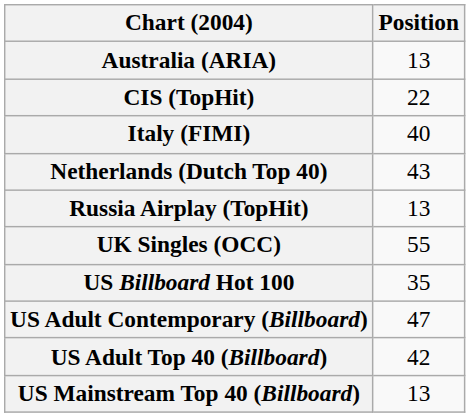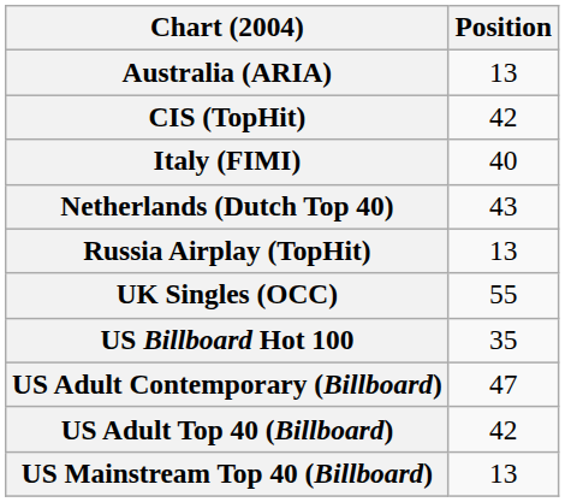CIS (TopHit) | Position: 22 -> 42
